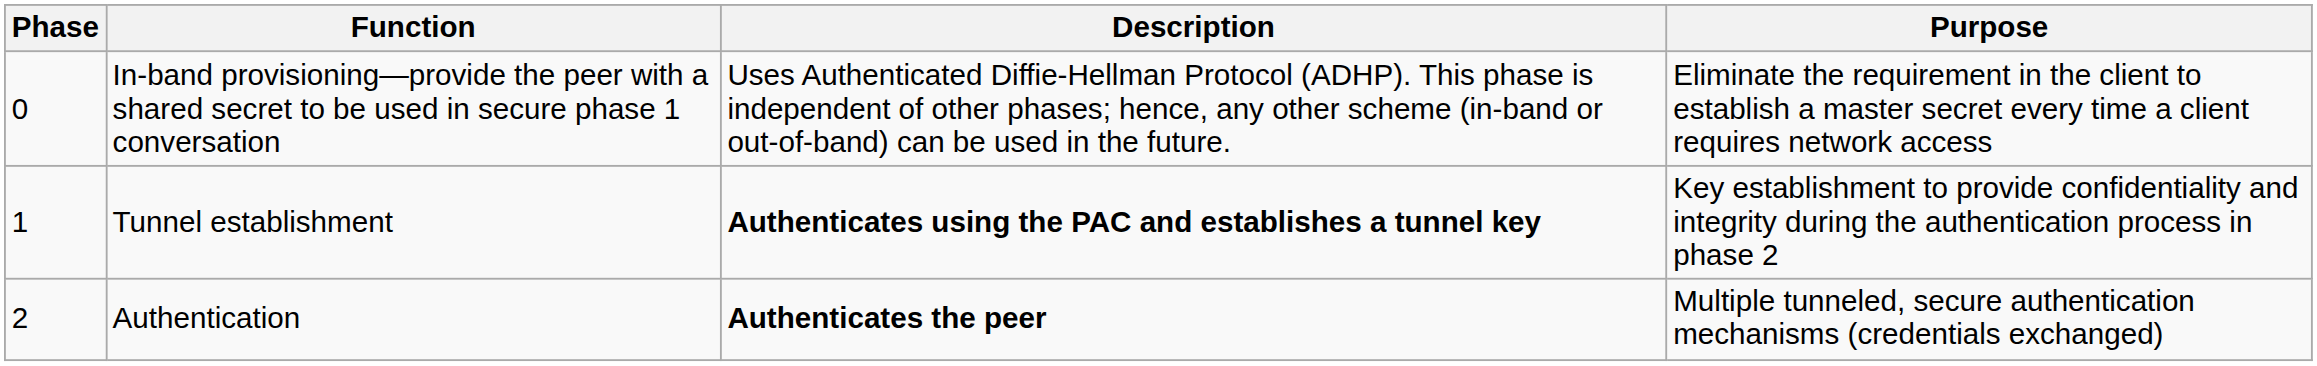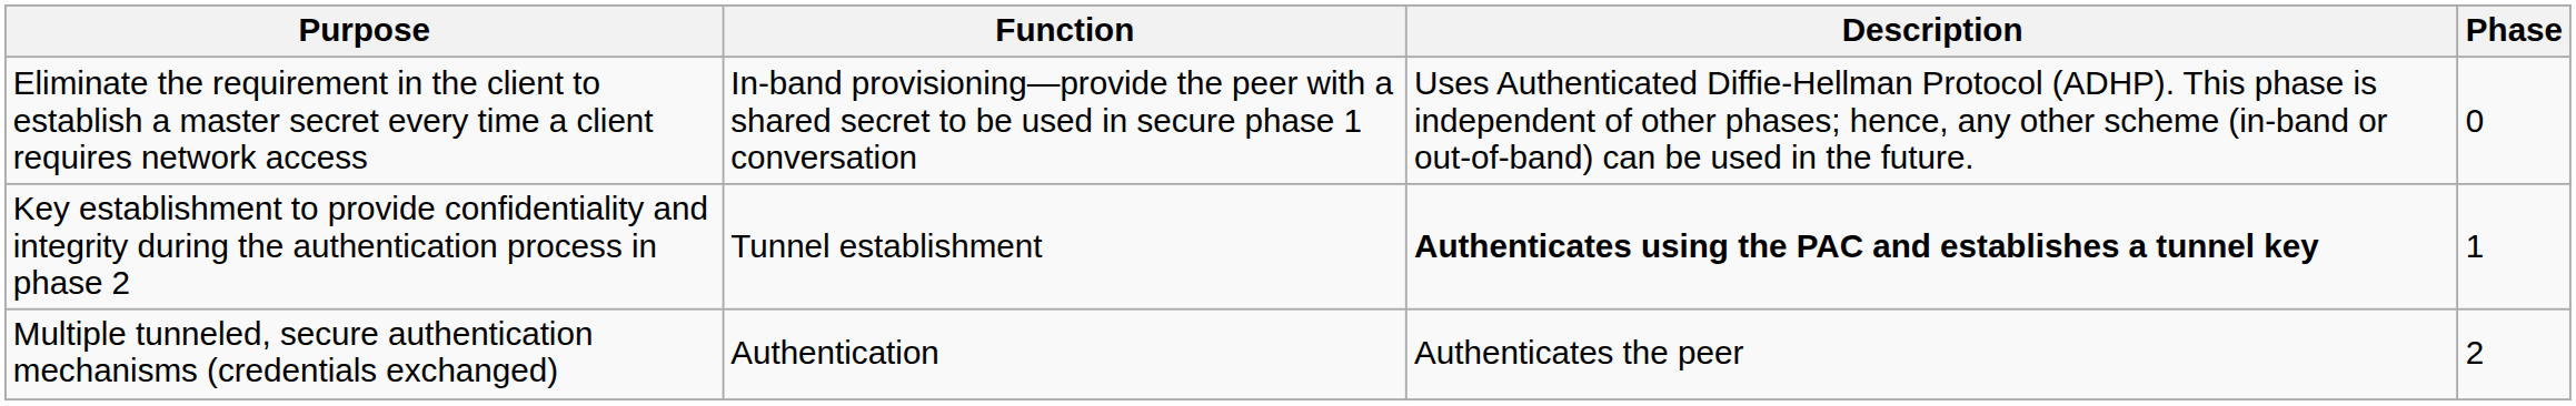columns swapped: Phase <-> Purpose
Authentication | Description: bold -> normal
